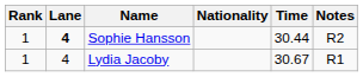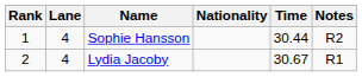Sophie Hansson | Lane: bold -> normal
Lydia Jacoby | Rank: 1 -> 2
